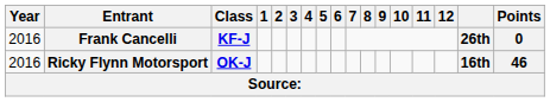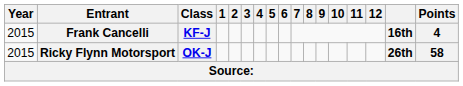Frank Cancelli | Year: 2016 -> 2015
Frank Cancelli | column 16: 26th -> 16th
Frank Cancelli | Points: 0 -> 4
Ricky Flynn Motorsport | Year: 2016 -> 2015
Ricky Flynn Motorsport | column 16: 16th -> 26th
Ricky Flynn Motorsport | Points: 46 -> 58
